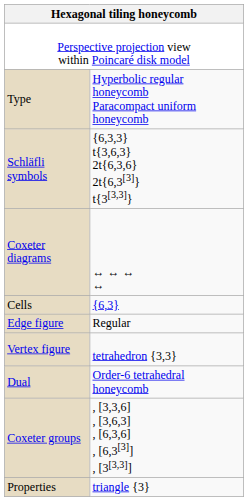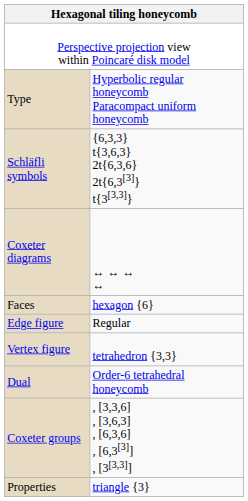- row: Cells | {6,3}
+ row: Faces | hexagon {6}
